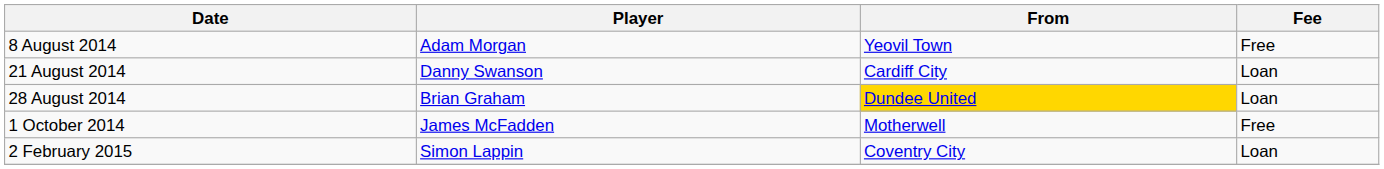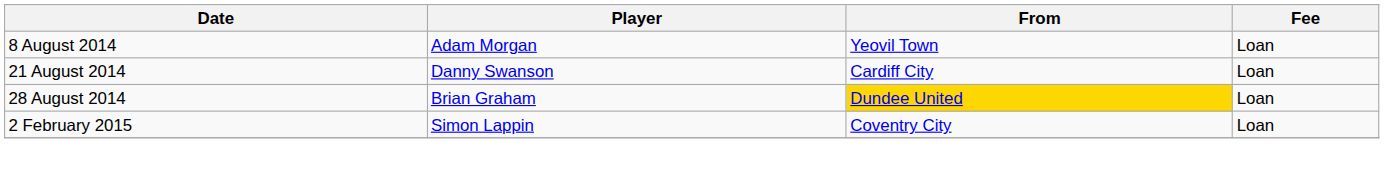8 August 2014 | Fee: Free -> Loan
- row: 1 October 2014 | James McFadden | Motherwell | Free
